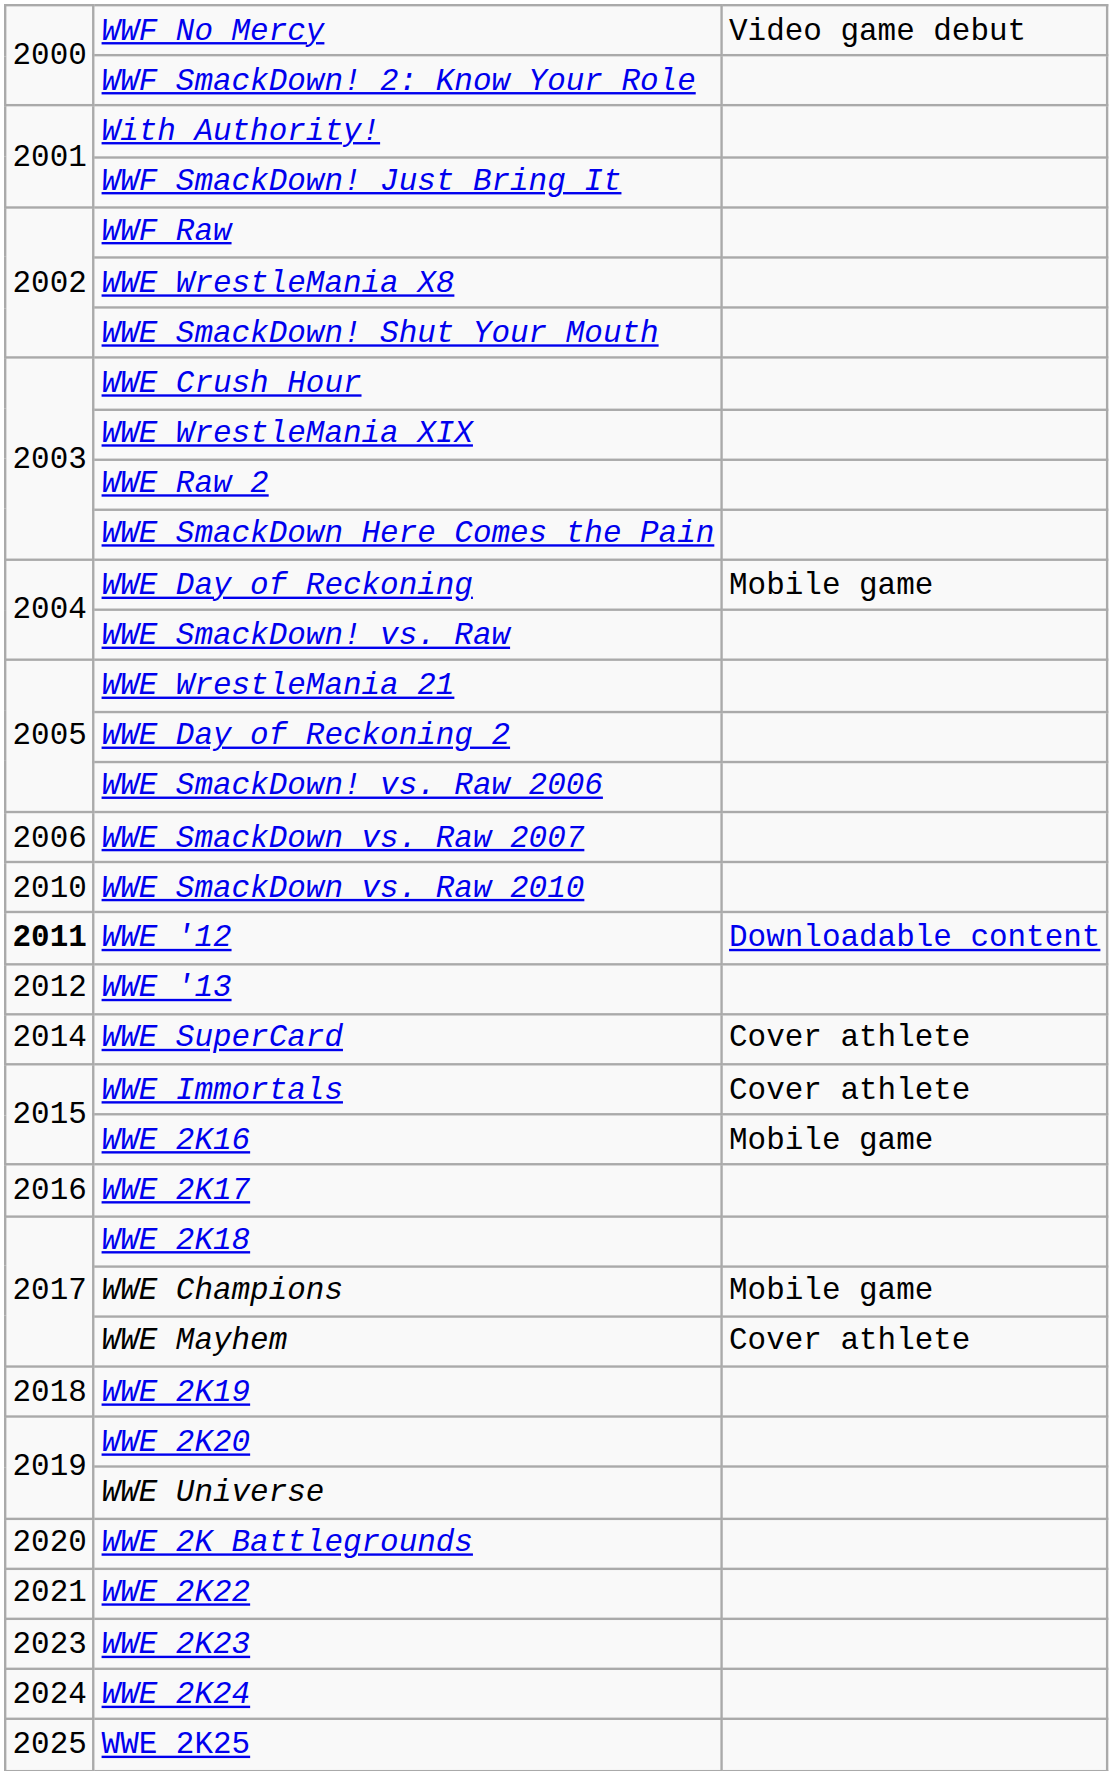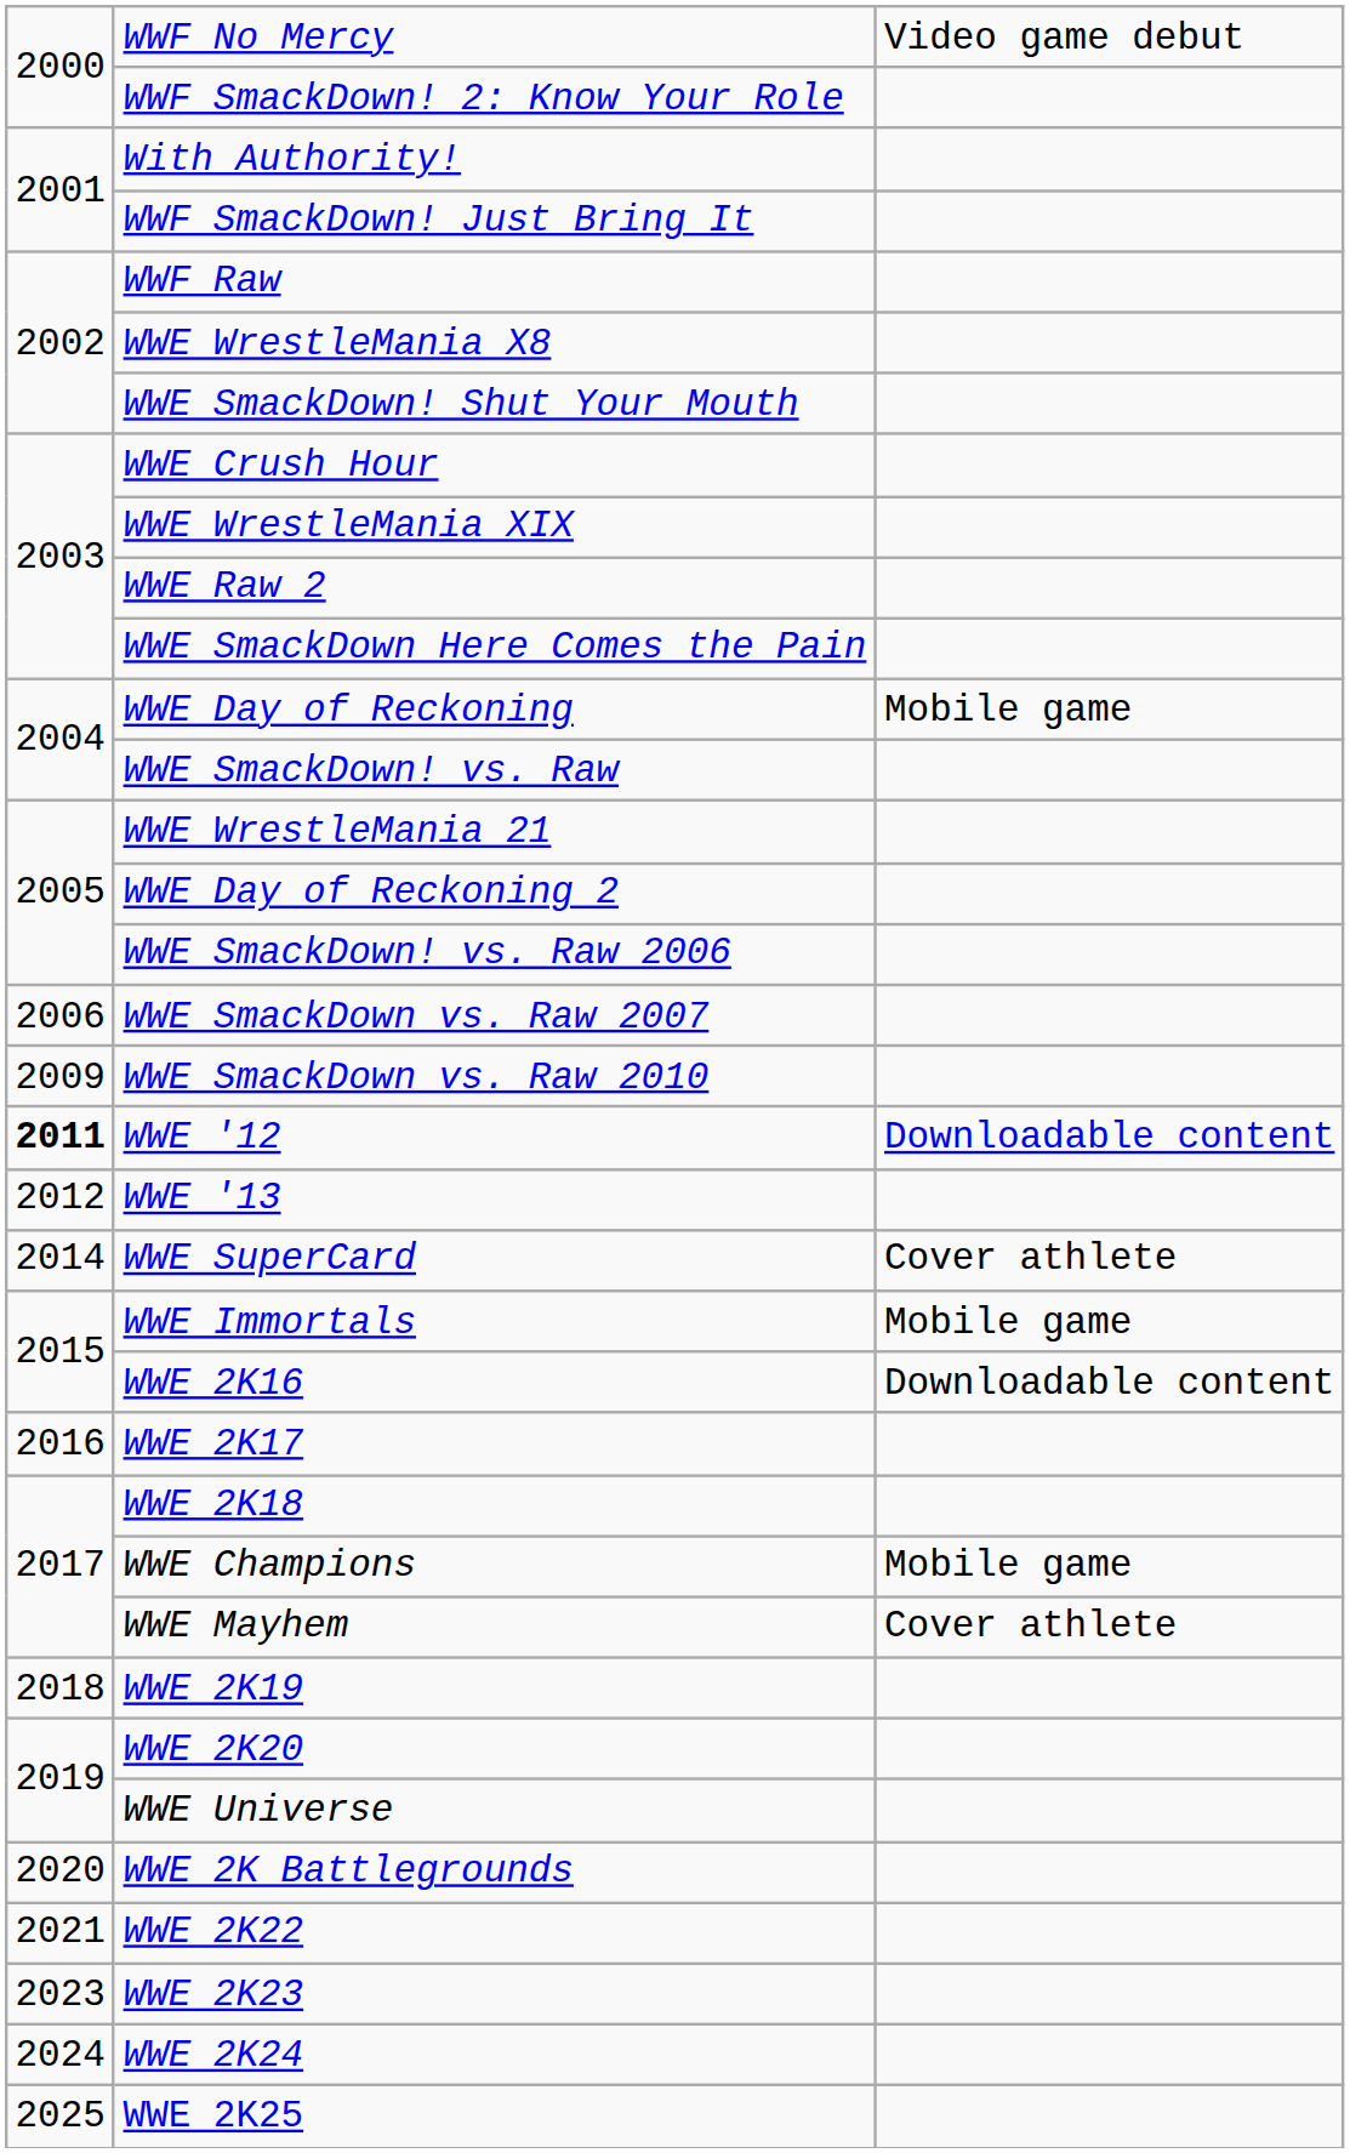WWE SmackDown vs. Raw 2010 | column 1: 2010 -> 2009
WWE Immortals | column 3: Cover athlete -> Mobile game
WWE 2K16 | column 3: Mobile game -> Downloadable content
